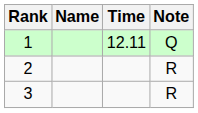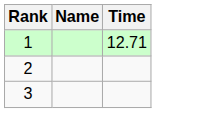- column: Note | Q | R | R
1 | Time: 12.11 -> 12.71
